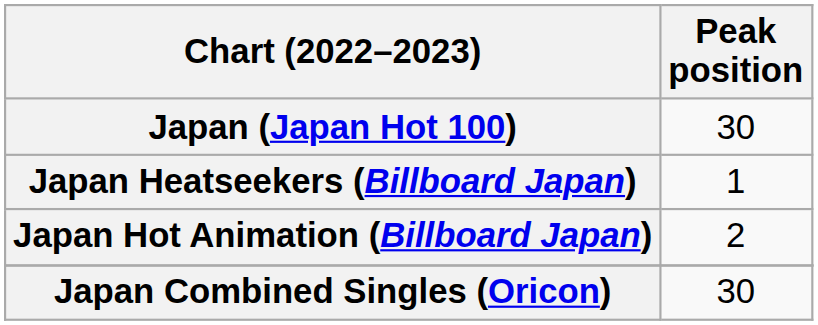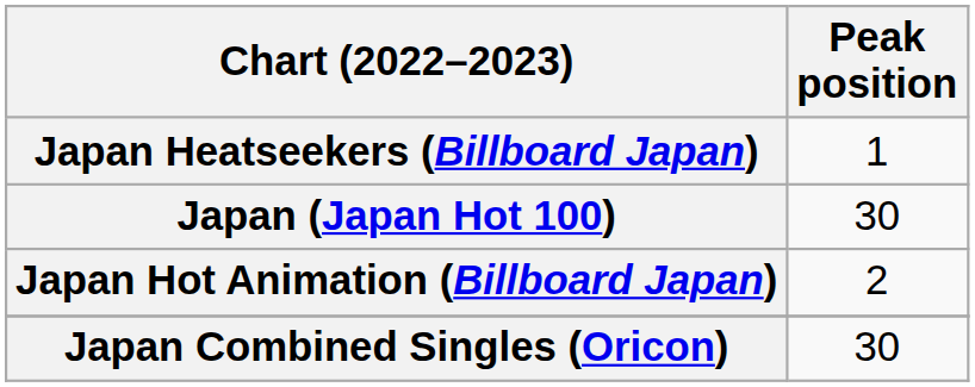rows swapped: Japan (Japan Hot 100) <-> Japan Heatseekers (Billboard Japan)
